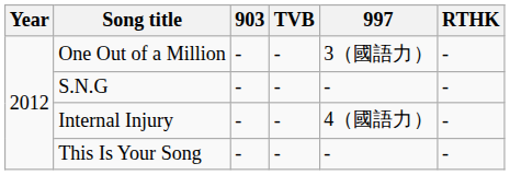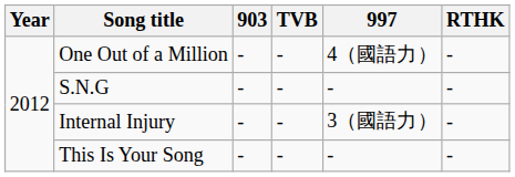One Out of a Million | 997: 3（國語力） -> 4（國語力）
Internal Injury | 997: 4（國語力） -> 3（國語力）
